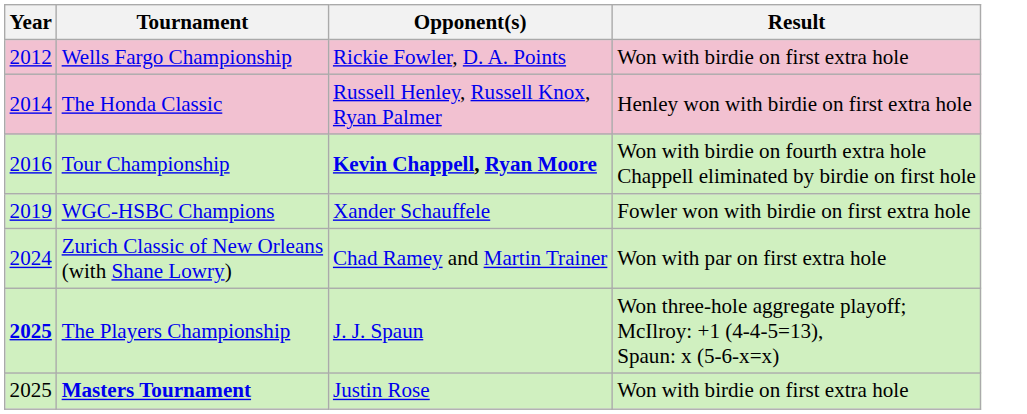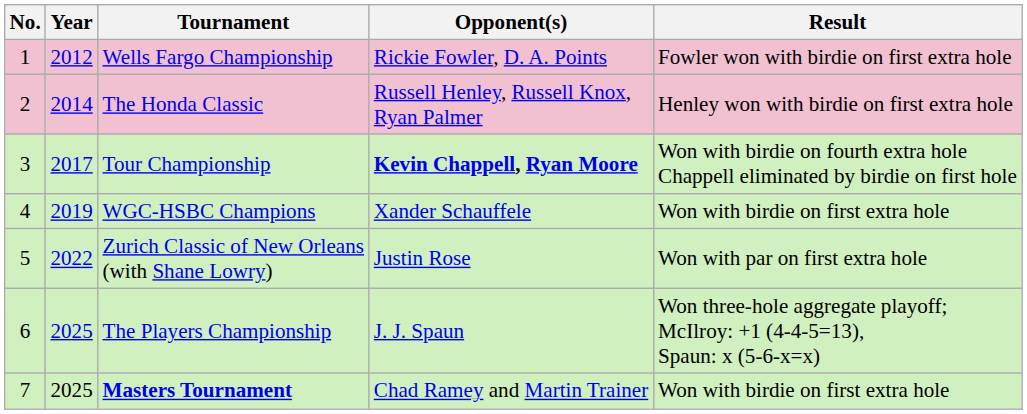+ column: No. | 1 | 2 | 3 | 4 | 5 | 6 | 7
Wells Fargo Championship | Result: Won with birdie on first extra hole -> Fowler won with birdie on first extra hole
Tour Championship | Year: 2016 -> 2017
WGC-HSBC Champions | Result: Fowler won with birdie on first extra hole -> Won with birdie on first extra hole
Zurich Classic of New Orleans (with Shane Lowry) | Year: 2024 -> 2022
Zurich Classic of New Orleans (with Shane Lowry) | Opponent(s): Chad Ramey and Martin Trainer -> Justin Rose
The Players Championship | Year: bold -> normal
Masters Tournament | Opponent(s): Justin Rose -> Chad Ramey and Martin Trainer
